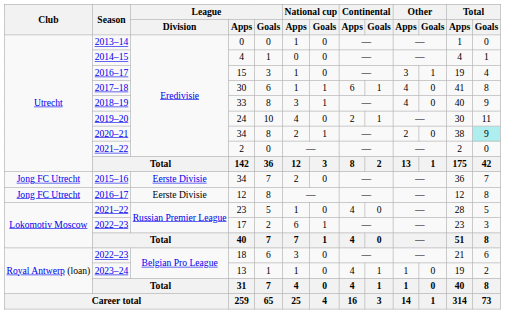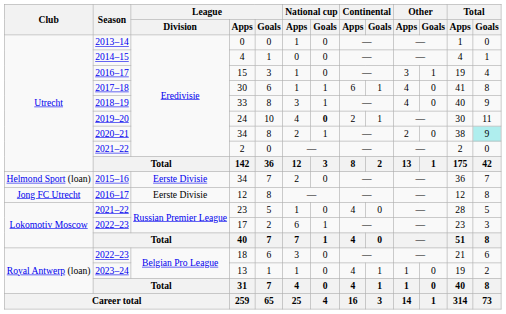24 | National cup / Goals: normal -> bold
2015–16 / 34 | Club: Jong FC Utrecht -> Helmond Sport (loan)
